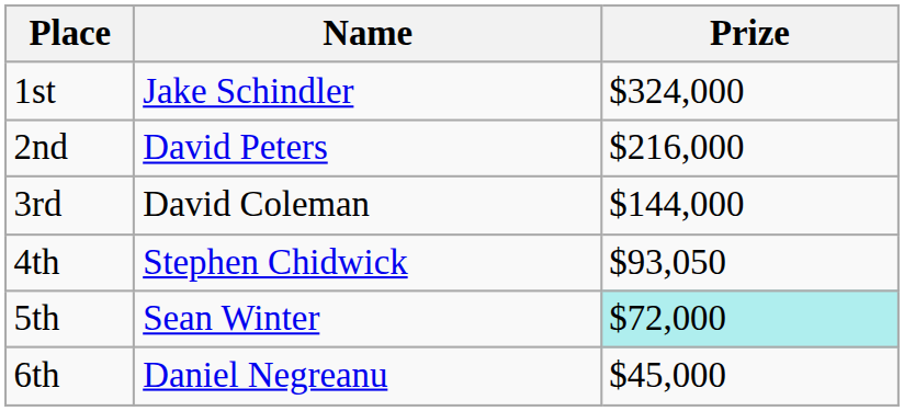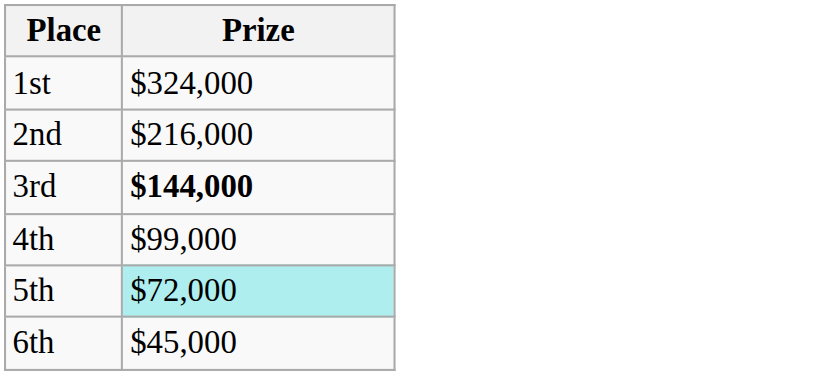- column: Name | Jake Schindler | David Peters | David Coleman | Stephen Chidwick | Sean Winter | Daniel Negreanu
3rd | Prize: normal -> bold
4th | Prize: $93,050 -> $99,000
